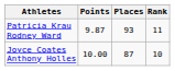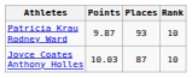Patricia Krau Rodney Ward | Rank: 11 -> 10
Joyce Coates Anthony Holles | Points: 10.00 -> 10.03
